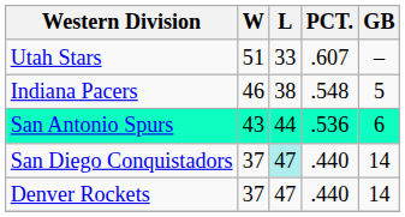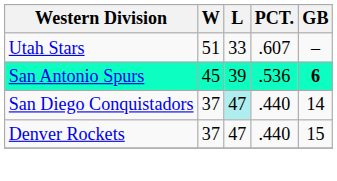- row: Indiana Pacers | 46 | 38 | .548 | 5
San Antonio Spurs | W: 43 -> 45
San Antonio Spurs | L: 44 -> 39
San Antonio Spurs | GB: normal -> bold
Denver Rockets | GB: 14 -> 15
